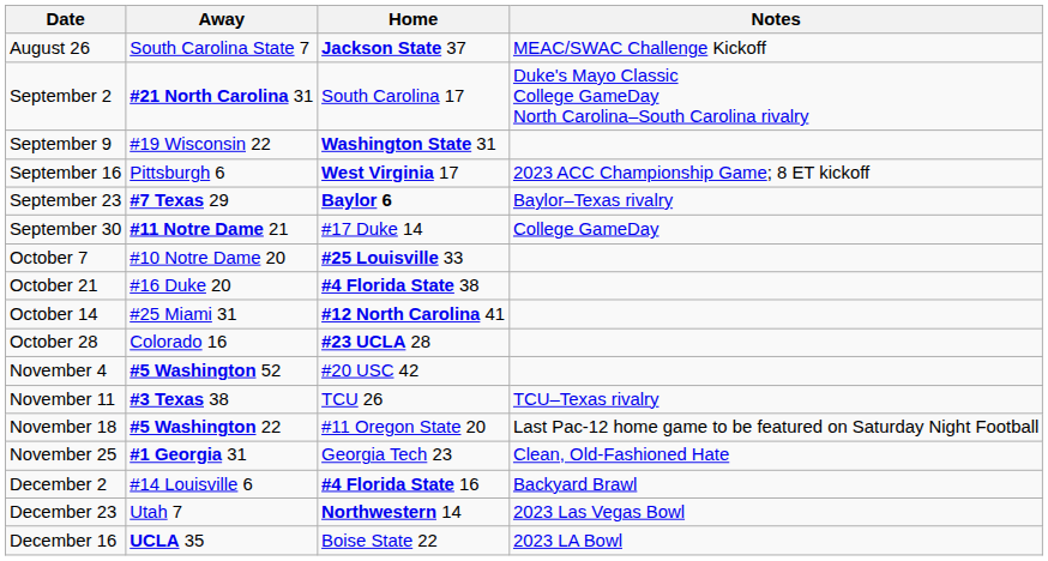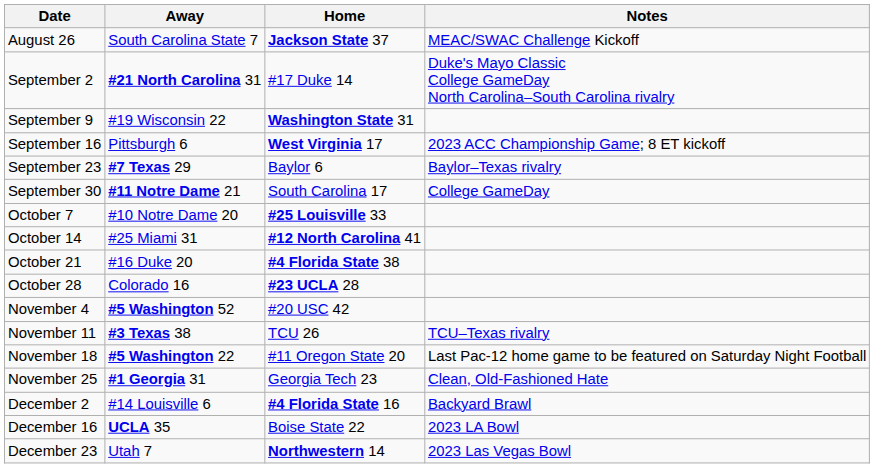September 2 | Home: South Carolina 17 -> #17 Duke 14
September 23 | Home: bold -> normal
September 30 | Home: #17 Duke 14 -> South Carolina 17
rows swapped: October 14 <-> October 21
rows swapped: December 16 <-> December 23
